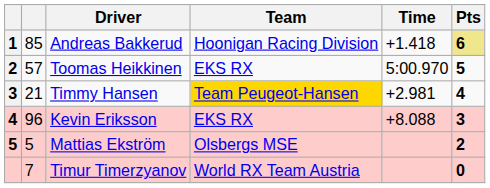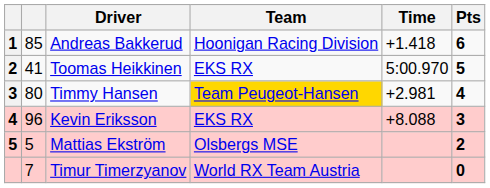Andreas Bakkerud | Pts: khaki background -> no background
Toomas Heikkinen | column 2: 57 -> 41
Timmy Hansen | column 2: 21 -> 80
